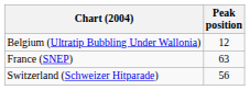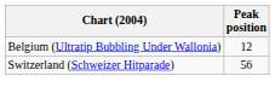- row: France (SNEP) | 63
